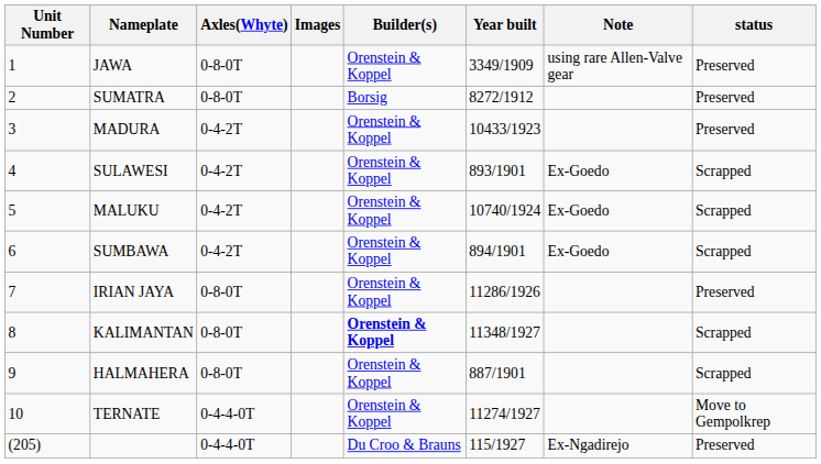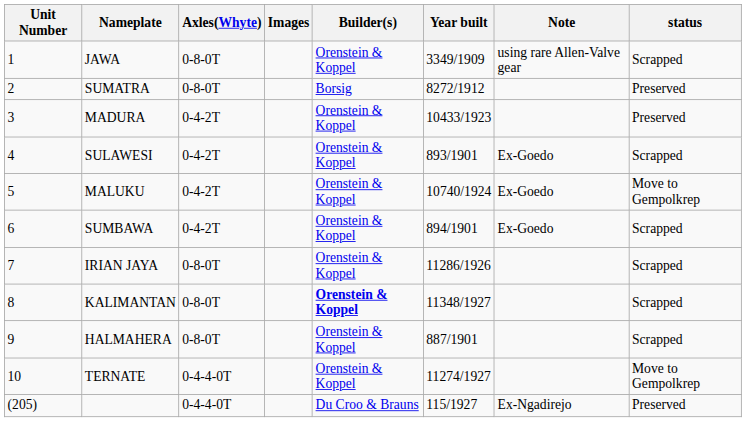JAWA | status: Preserved -> Scrapped
MALUKU | status: Scrapped -> Move to Gempolkrep
IRIAN JAYA | status: Preserved -> Scrapped
